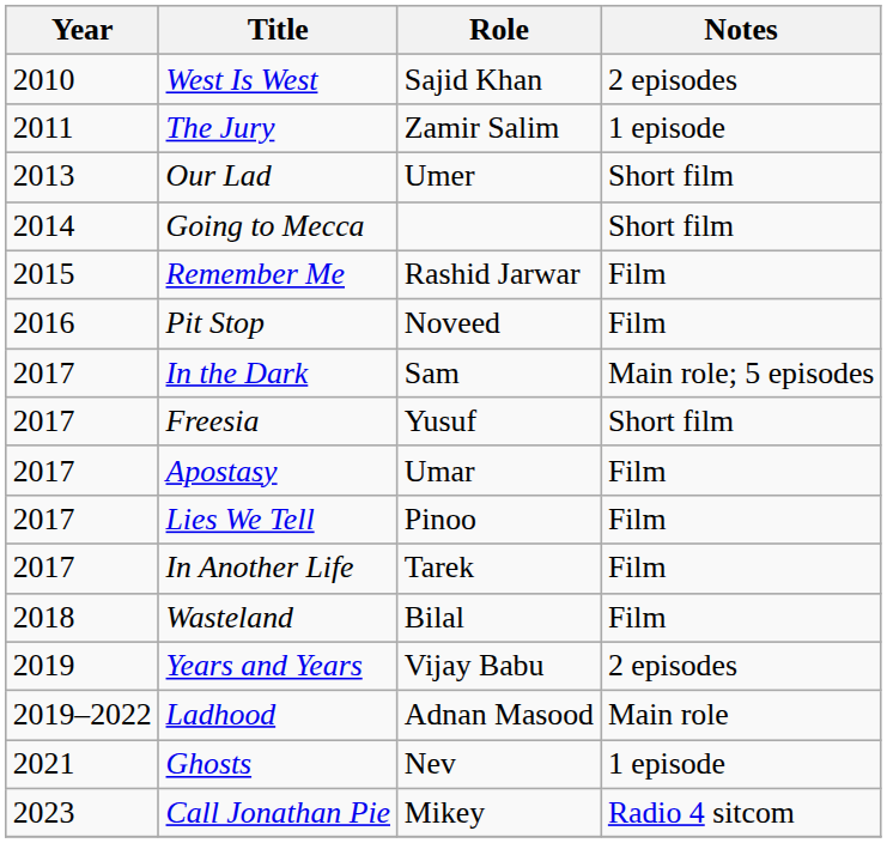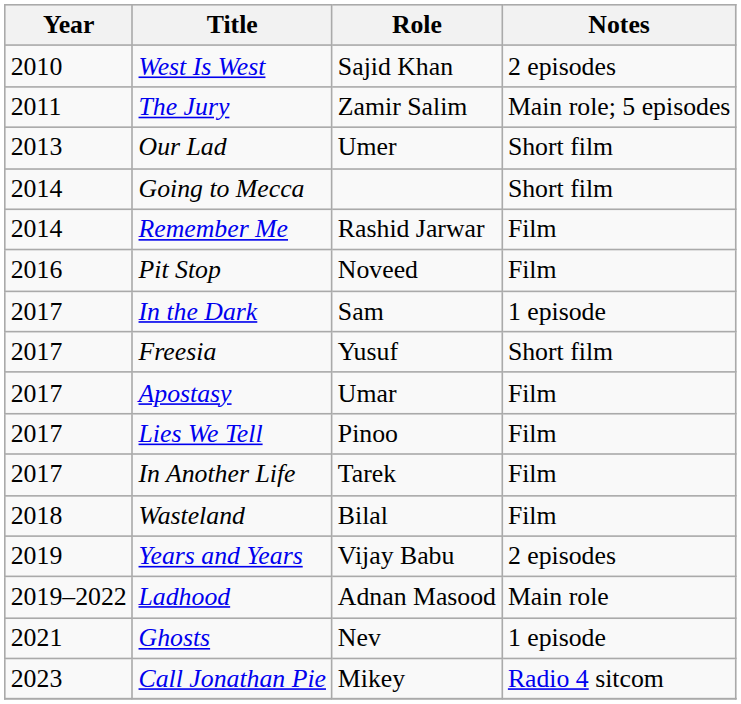The Jury | Notes: 1 episode -> Main role; 5 episodes
Remember Me | Year: 2015 -> 2014
In the Dark | Notes: Main role; 5 episodes -> 1 episode
